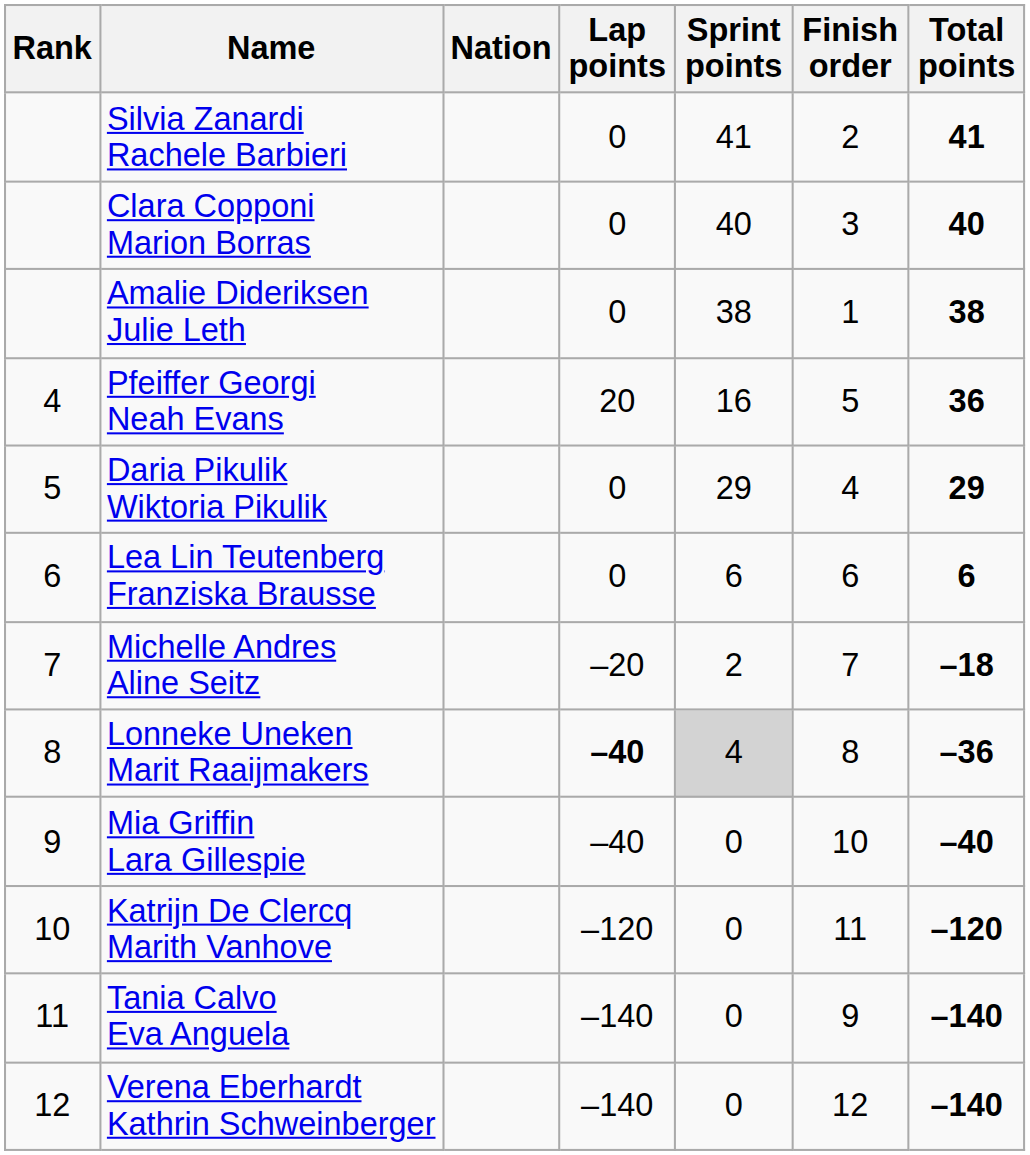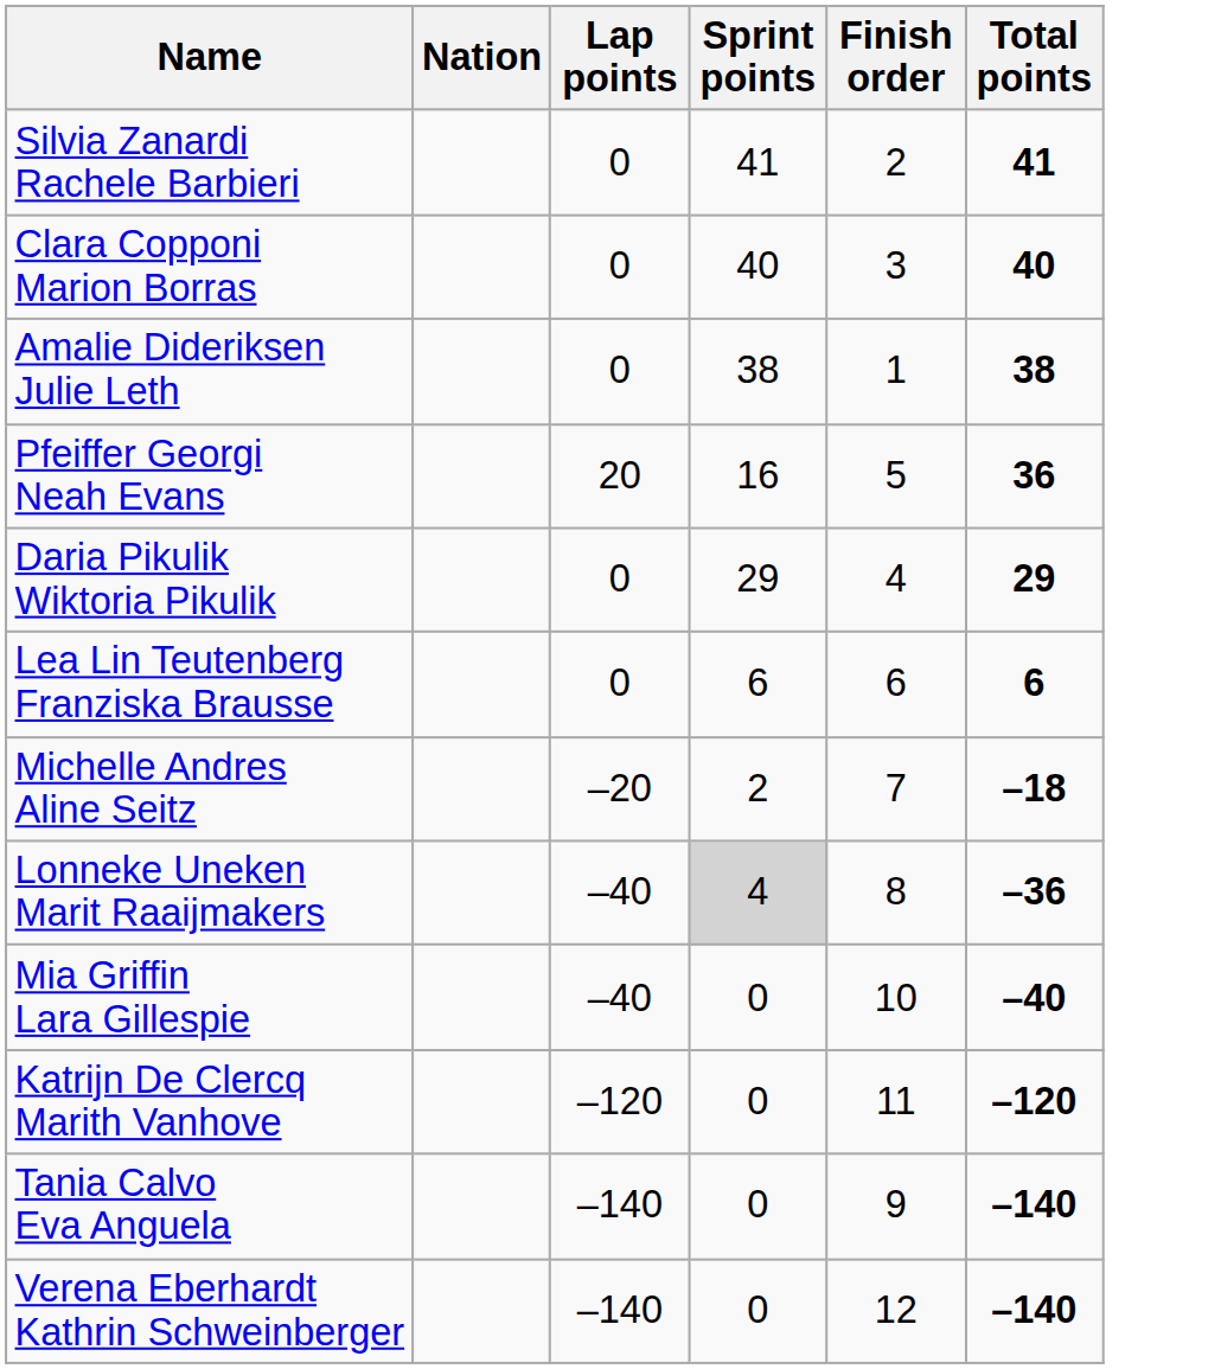- column: Rank | 4 | 5 | 6 | 7 | 8 | 9 | 10 | 11 | 12
Lonneke Uneken Marit Raaijmakers | Lap points: bold -> normal
